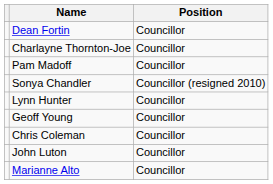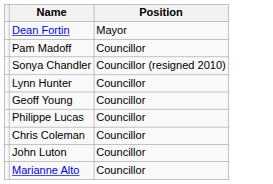Dean Fortin | Position: Councillor -> Mayor
- row: Charlayne Thornton-Joe | Councillor
+ row: Philippe Lucas | Councillor
